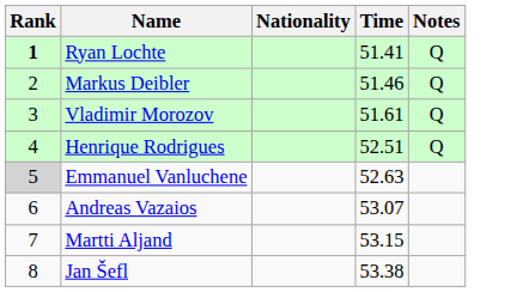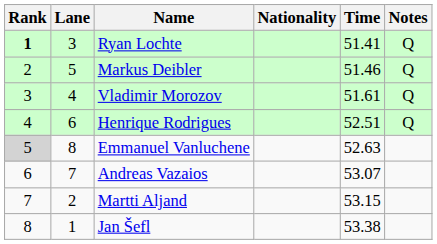+ column: Lane | 3 | 5 | 4 | 6 | 8 | 7 | 2 | 1
